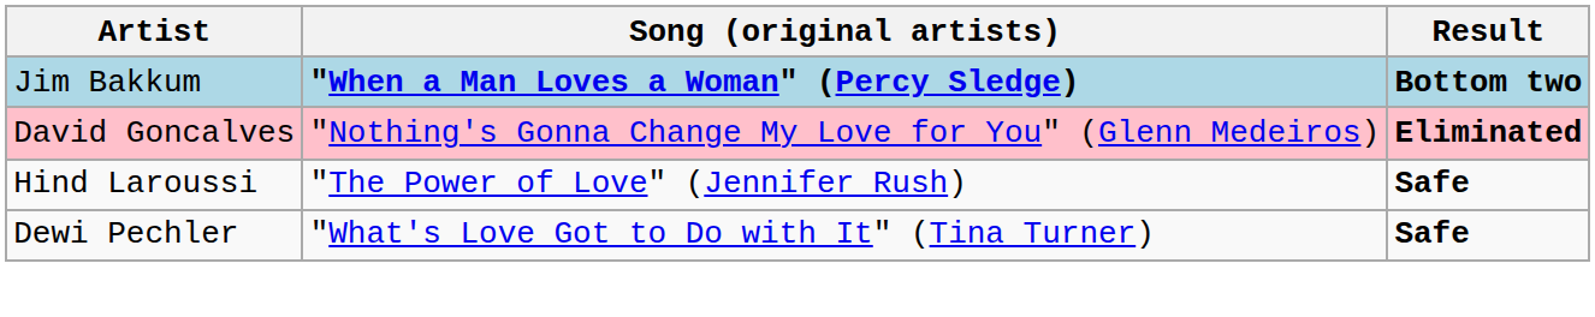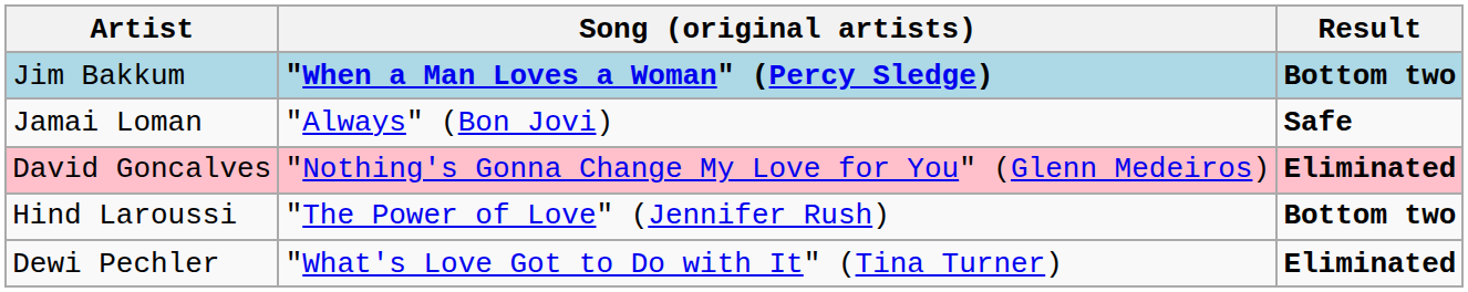+ row: Jamai Loman | "Always" (Bon Jovi) | Safe
Hind Laroussi | Result: Safe -> Bottom two
Dewi Pechler | Result: Safe -> Eliminated
